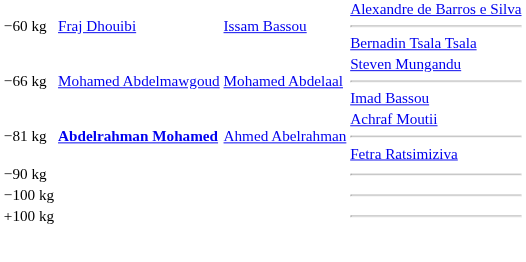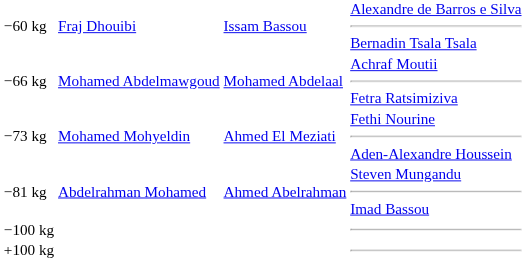−66 kg | column 4: Steven Mungandu Imad Bassou -> Achraf Moutii Fetra Ratsimiziva
+ row: −73 kg | Mohamed Mohyeldin | Ahmed El Meziati | Fethi Nourine Aden-Alexandre Houssein
−81 kg | column 2: bold -> normal
−81 kg | column 4: Achraf Moutii Fetra Ratsimiziva -> Steven Mungandu Imad Bassou
- row: −90 kg
